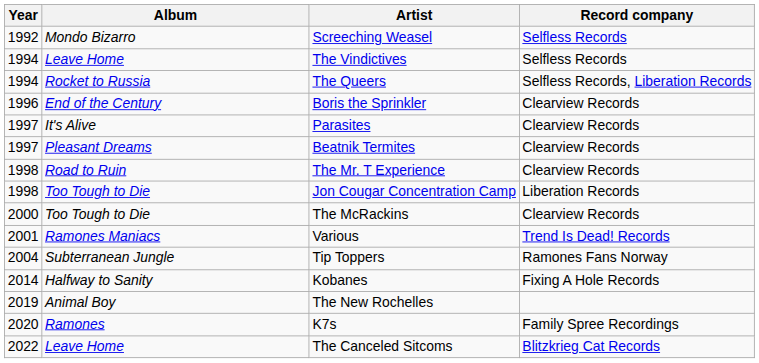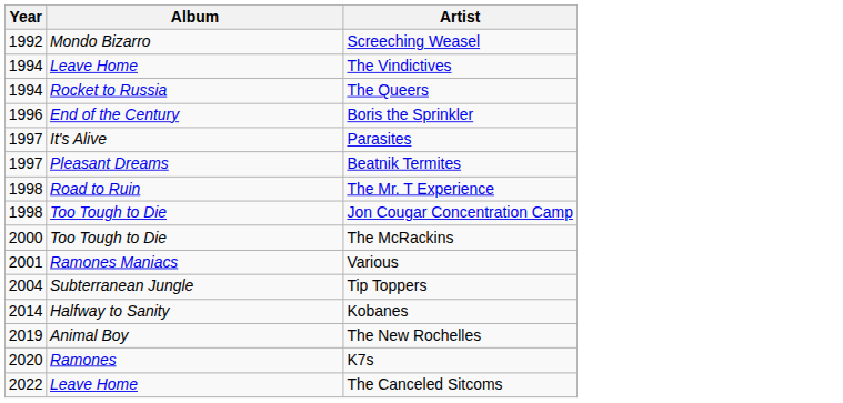- column: Record company | Selfless Records | Selfless Records | Selfless Records, Liberation Records | Clearview Records | Clearview Records | Clearview Records | Clearview Records | Liberation Records | Clearview Records | Trend Is Dead! Records | Ramones Fans Norway | Fixing A Hole Records | Family Spree Recordings | Blitzkrieg Cat Records
